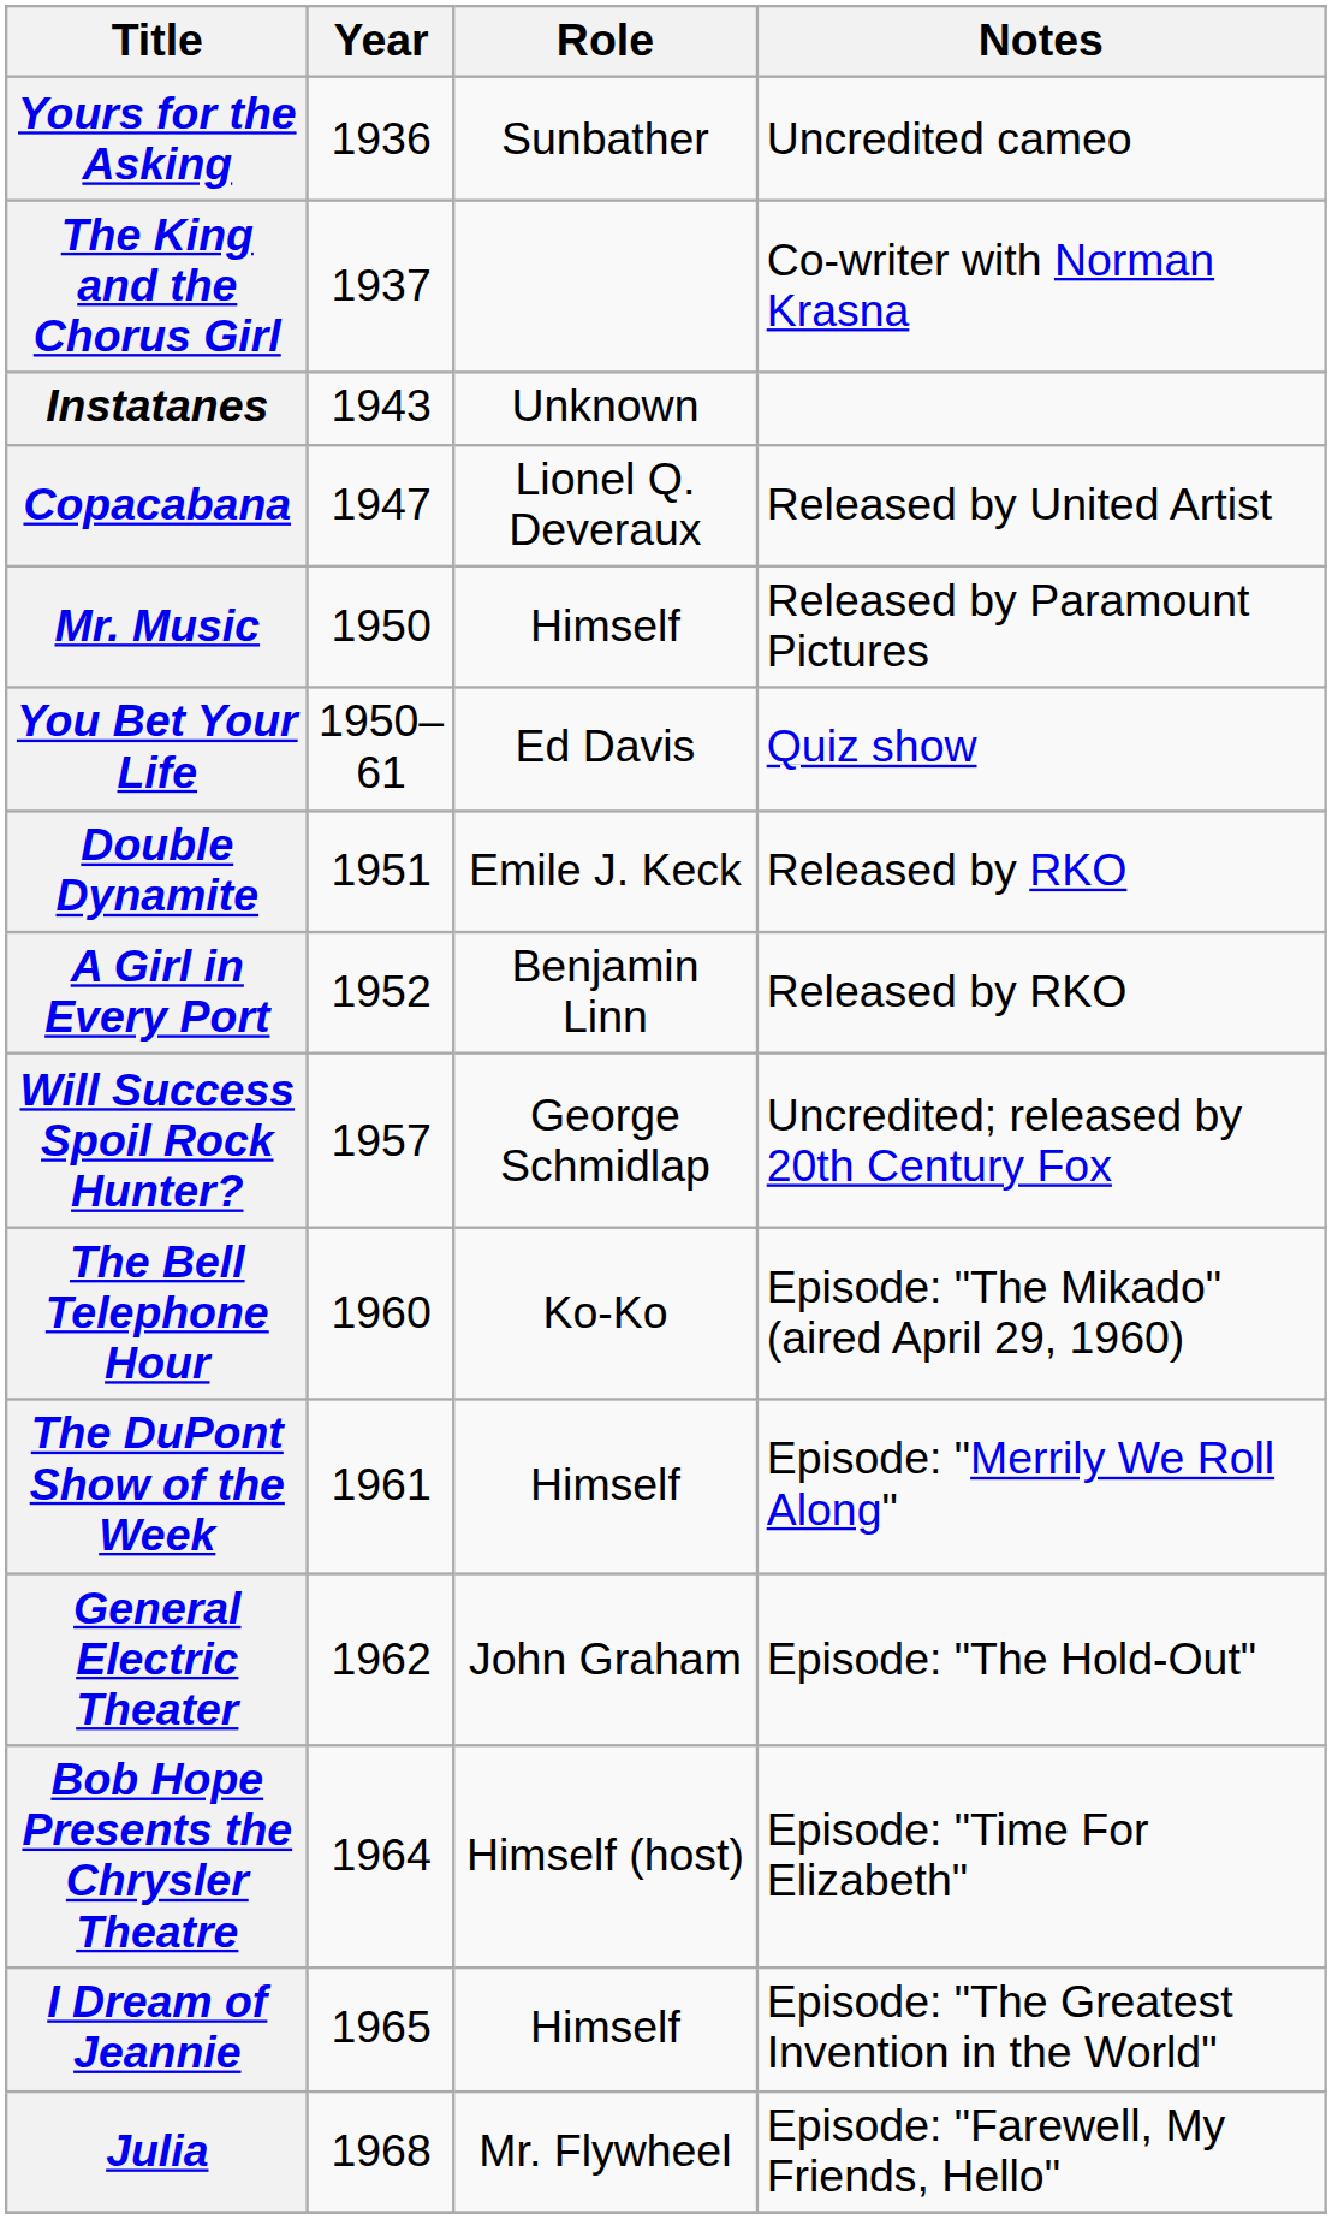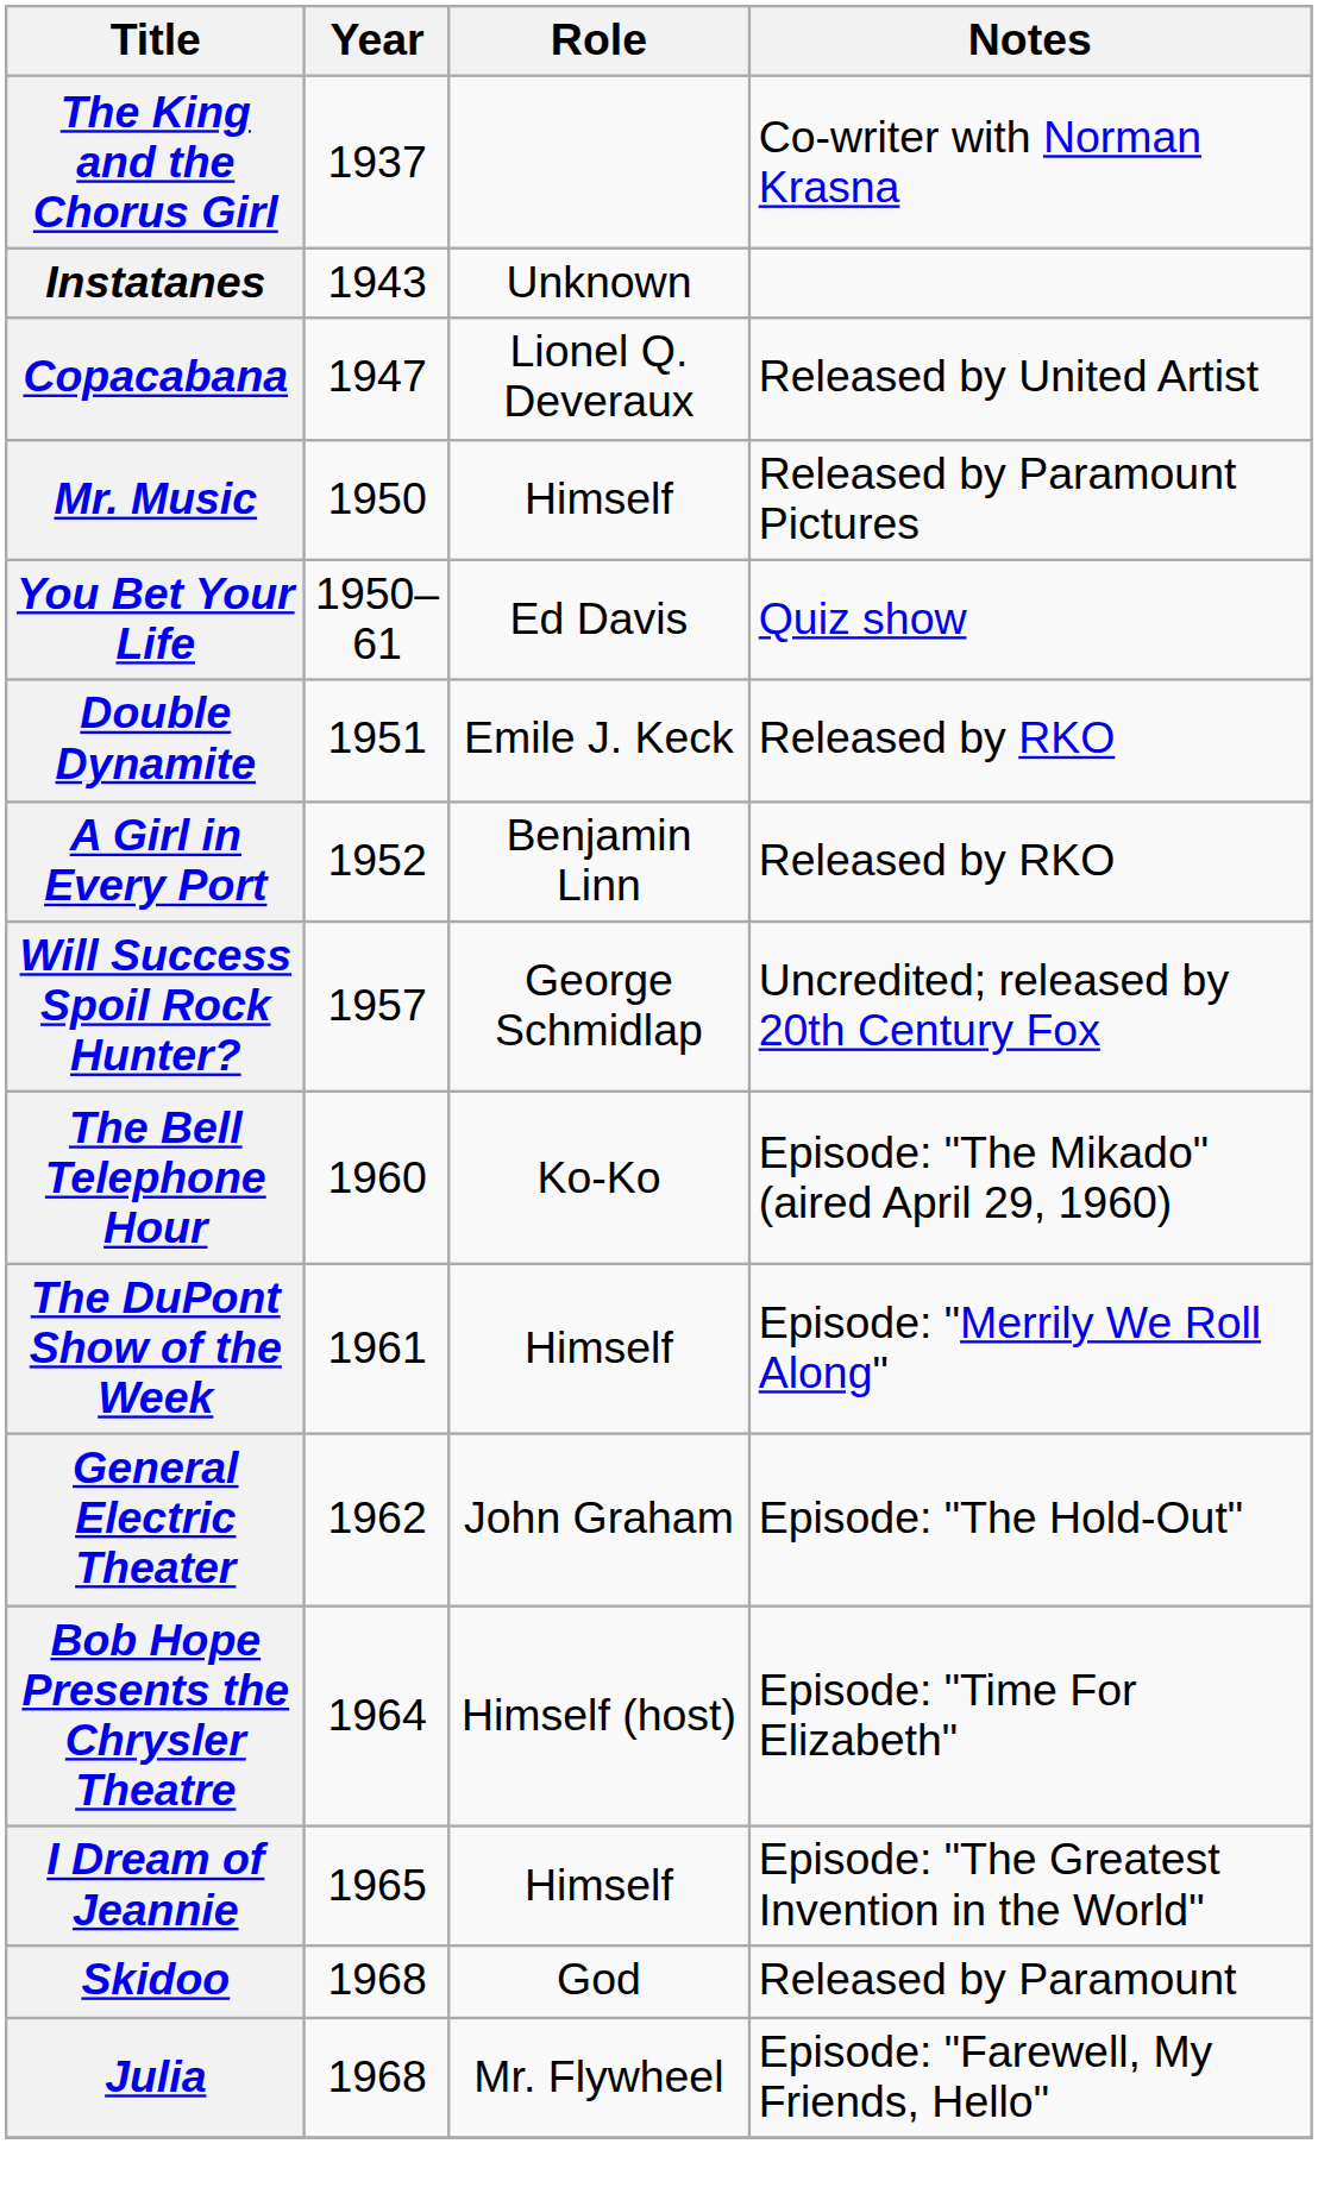- row: Yours for the Asking | 1936 | Sunbather | Uncredited cameo
+ row: Skidoo | 1968 | God | Released by Paramount
